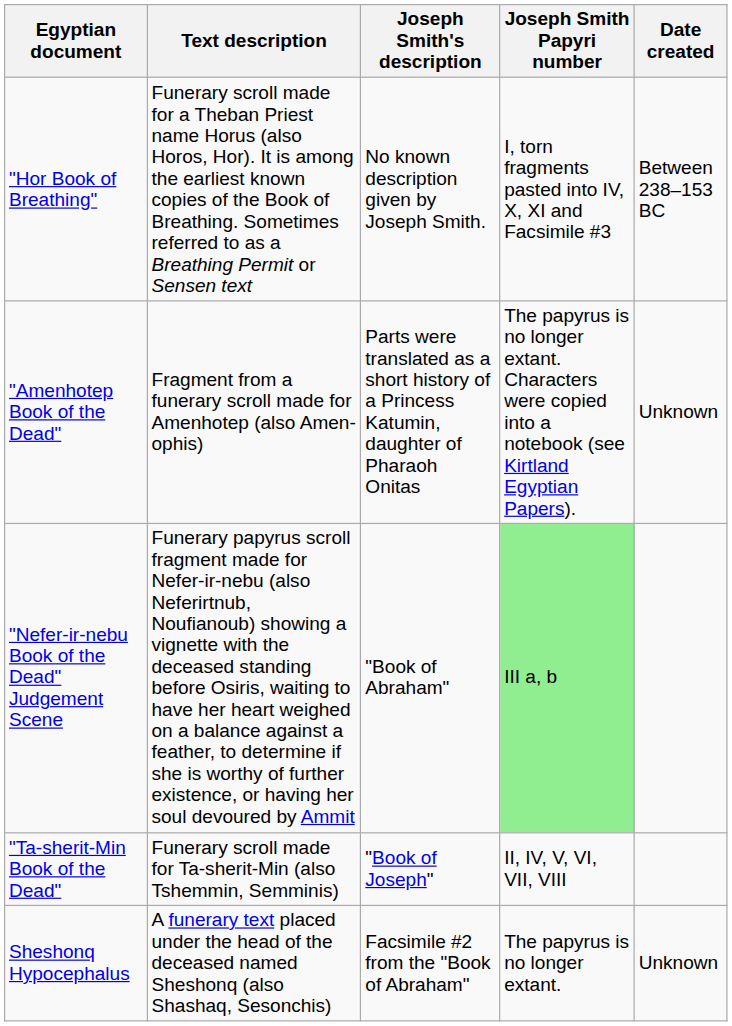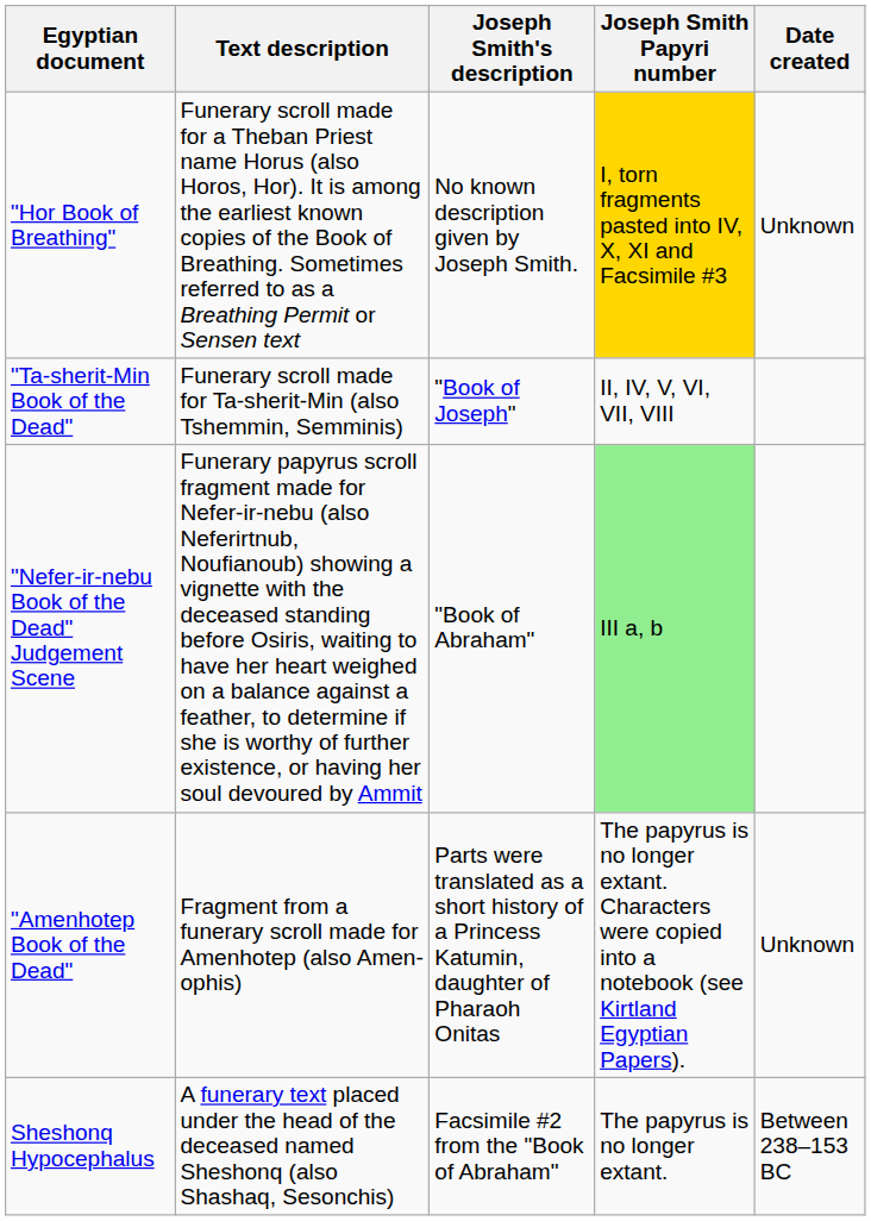"Hor Book of Breathing" | Joseph Smith Papyri number: no background -> gold background
"Hor Book of Breathing" | Date created: Between 238–153 BC -> Unknown
rows swapped: "Ta-sherit-Min Book of the Dead" <-> "Amenhotep Book of the Dead"
Sheshonq Hypocephalus | Date created: Unknown -> Between 238–153 BC
